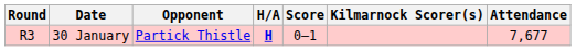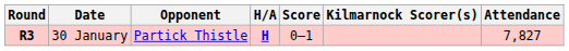30 January | Round: normal -> bold
30 January | Attendance: 7,677 -> 7,827
